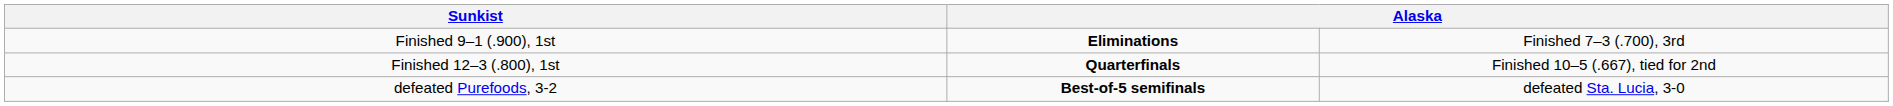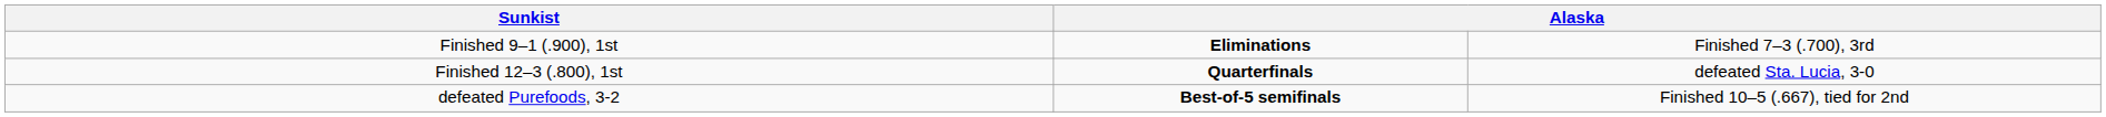Finished 12–3 (.800), 1st | column 4: Finished 10–5 (.667), tied for 2nd -> defeated Sta. Lucia, 3-0
defeated Purefoods, 3-2 | column 4: defeated Sta. Lucia, 3-0 -> Finished 10–5 (.667), tied for 2nd
